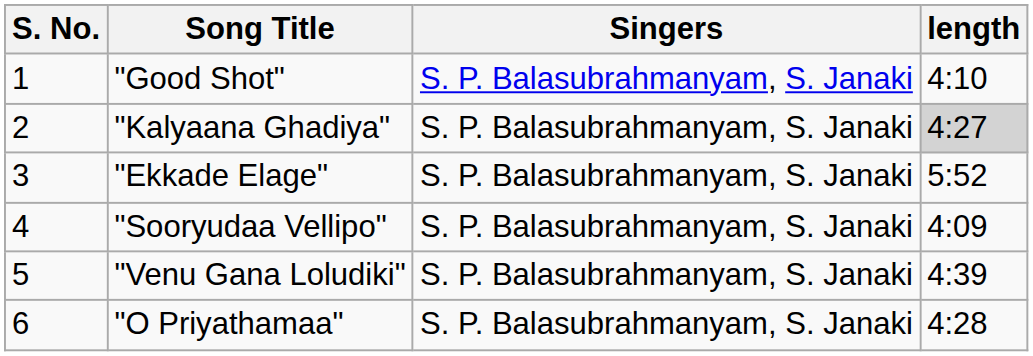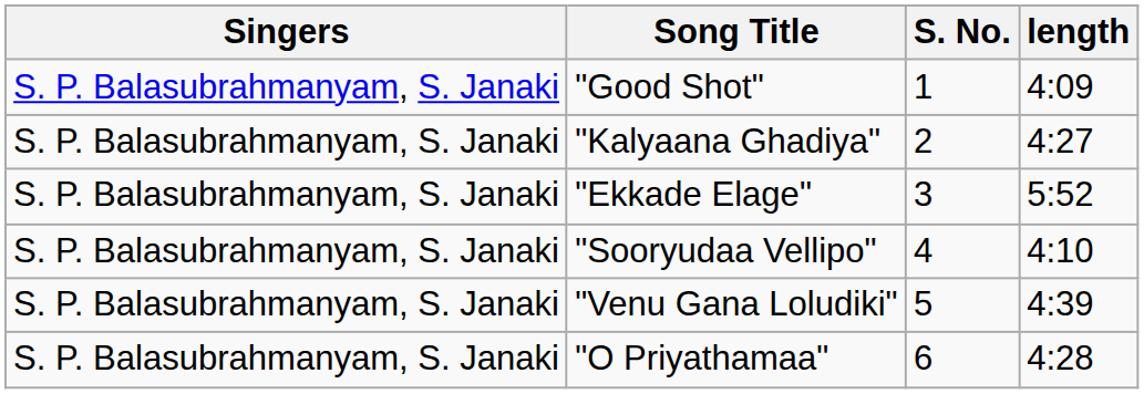columns swapped: S. No. <-> Singers
"Good Shot" | length: 4:10 -> 4:09
"Kalyaana Ghadiya" | length: lightgrey background -> no background
"Sooryudaa Vellipo" | length: 4:09 -> 4:10
